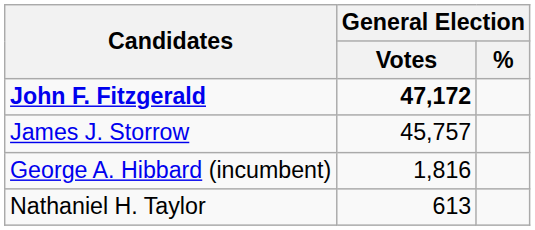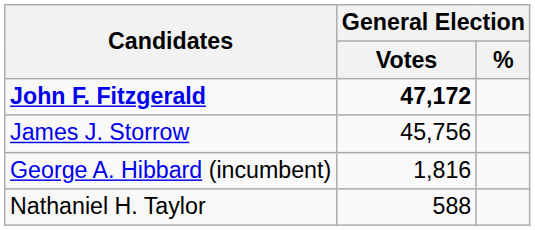James J. Storrow | General Election / Votes: 45,757 -> 45,756
Nathaniel H. Taylor | General Election / Votes: 613 -> 588
